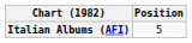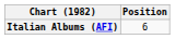Italian Albums (AFI) | Position: 5 -> 6
